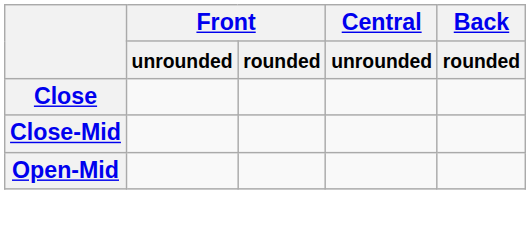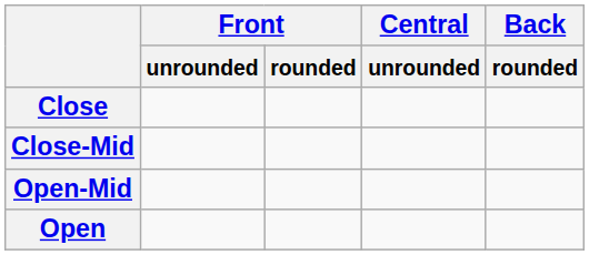+ row: Open
